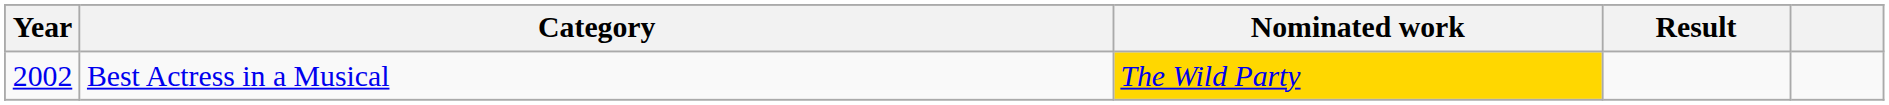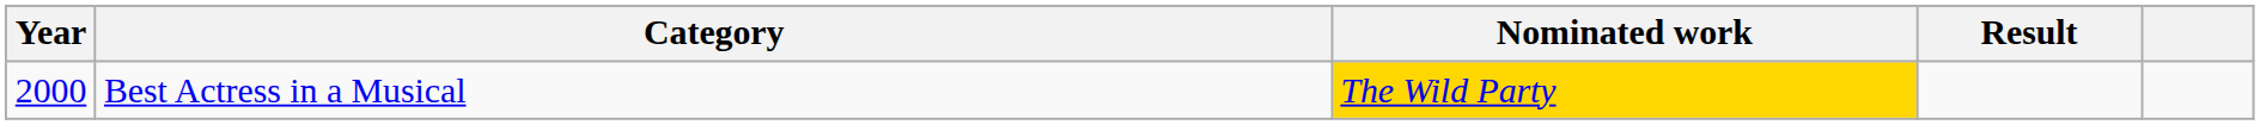Best Actress in a Musical | Year: 2002 -> 2000
